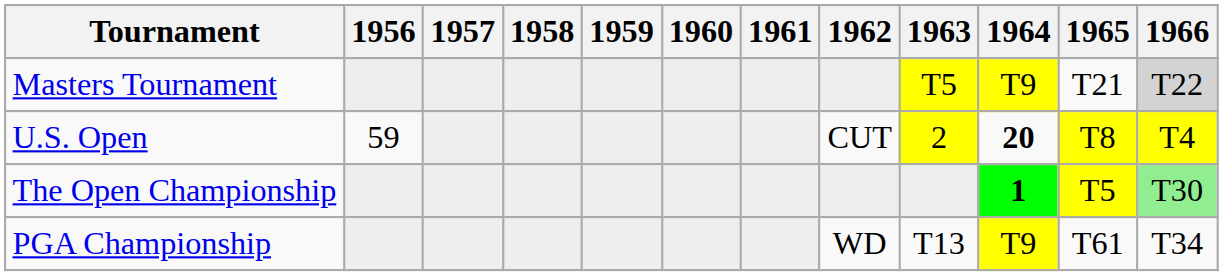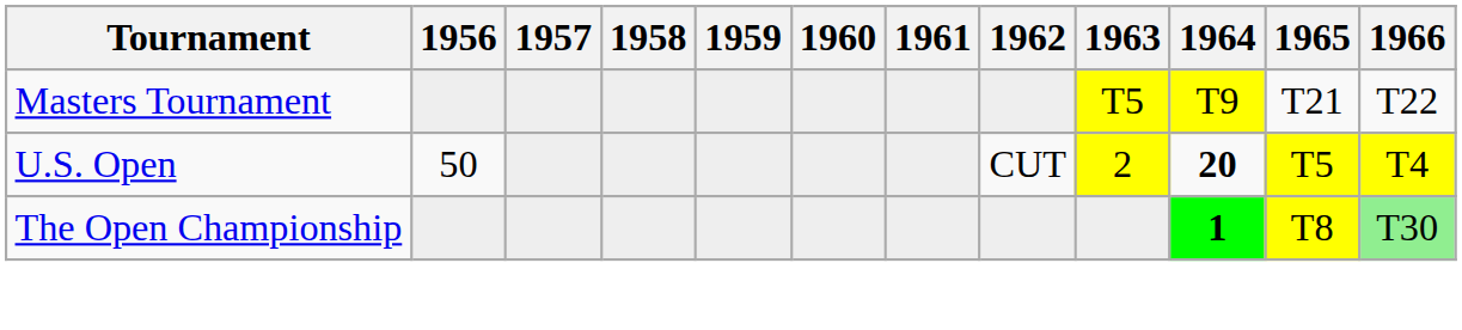Masters Tournament | 1966: lightgrey background -> no background
U.S. Open | 1956: 59 -> 50
U.S. Open | 1965: T8 -> T5
The Open Championship | 1965: T5 -> T8
- row: PGA Championship | WD | T13 | T9 | T61 | T34
